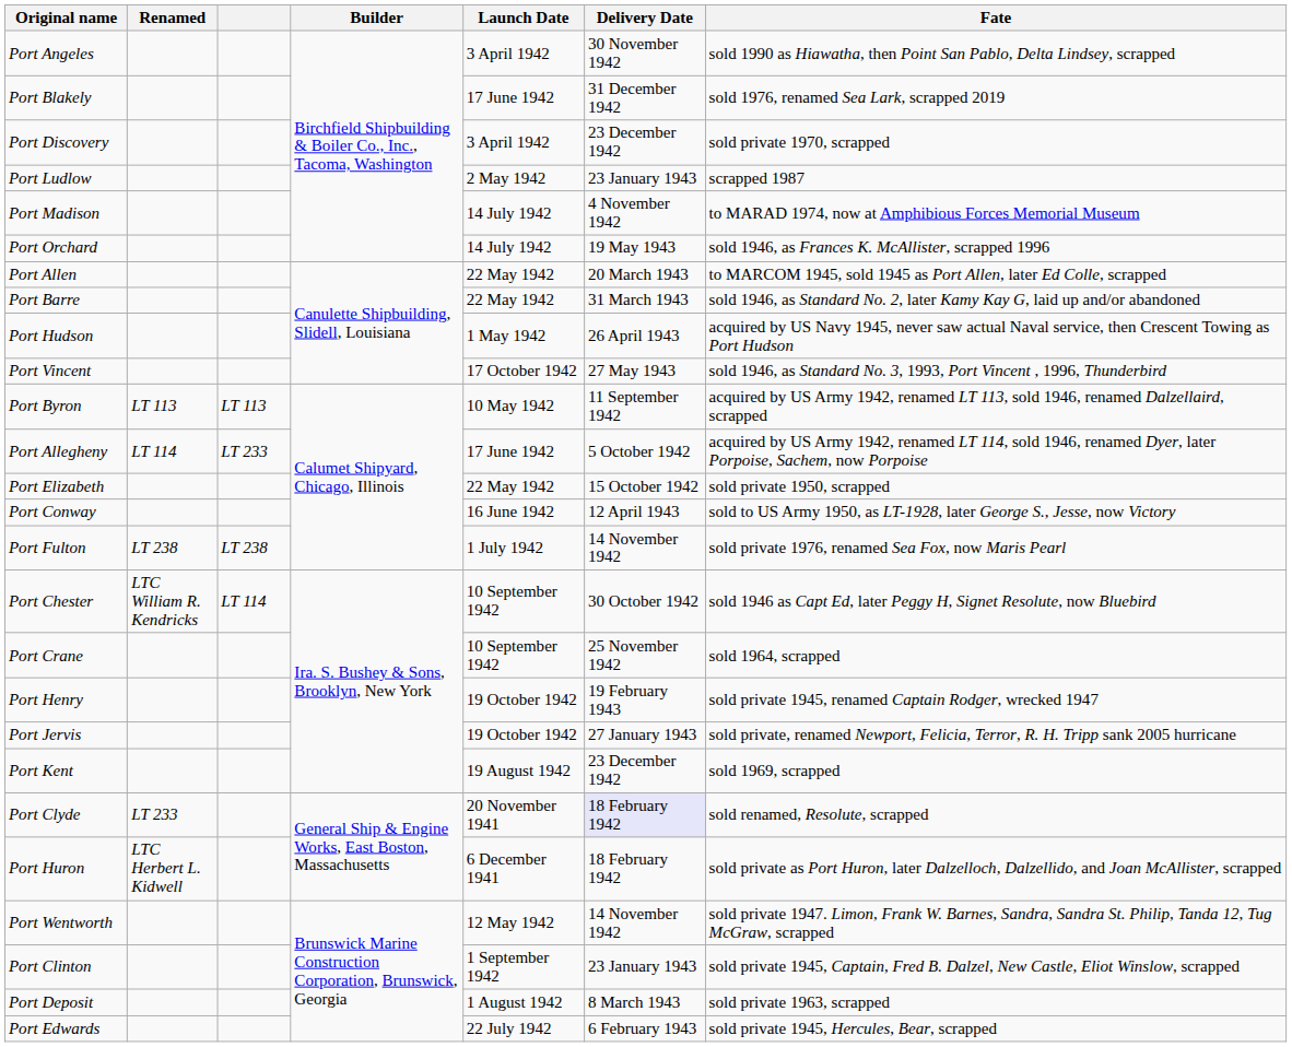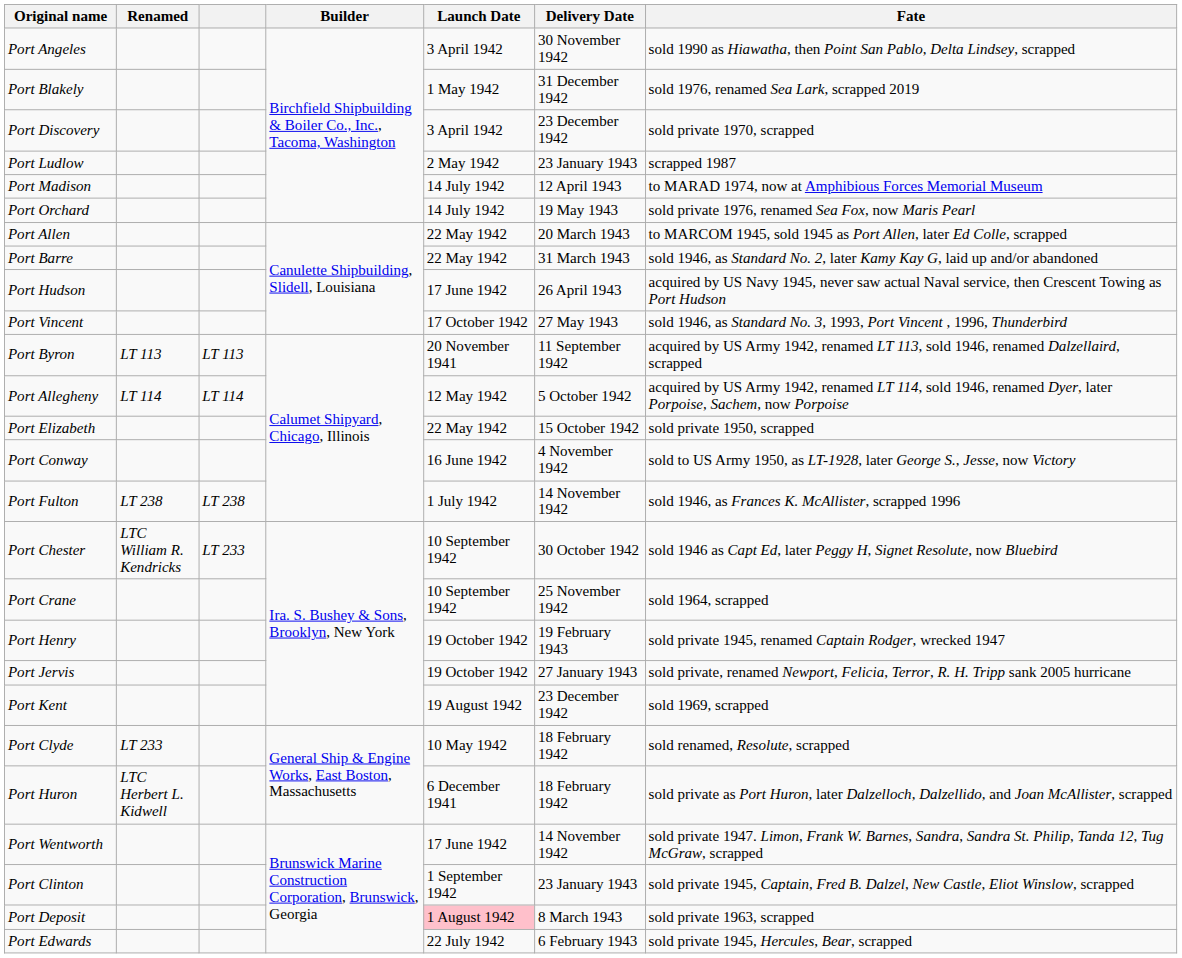Port Blakely | Launch Date: 17 June 1942 -> 1 May 1942
Port Madison | Delivery Date: 4 November 1942 -> 12 April 1943
Port Orchard | Fate: sold 1946, as Frances K. McAllister, scrapped 1996 -> sold private 1976, renamed Sea Fox, now Maris Pearl
Port Hudson | Launch Date: 1 May 1942 -> 17 June 1942
Port Byron | Launch Date: 10 May 1942 -> 20 November 1941
Port Allegheny | column 3: LT 233 -> LT 114
Port Allegheny | Launch Date: 17 June 1942 -> 12 May 1942
Port Conway | Delivery Date: 12 April 1943 -> 4 November 1942
Port Fulton | Fate: sold private 1976, renamed Sea Fox, now Maris Pearl -> sold 1946, as Frances K. McAllister, scrapped 1996
Port Chester | column 3: LT 114 -> LT 233
Port Clyde | Launch Date: 20 November 1941 -> 10 May 1942
Port Clyde | Delivery Date: lavender background -> no background
Port Wentworth | Launch Date: 12 May 1942 -> 17 June 1942
Port Deposit | Launch Date: no background -> pink background
